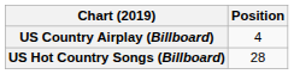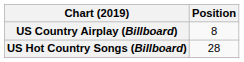US Country Airplay (Billboard) | Position: 4 -> 8
